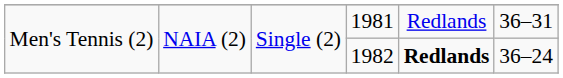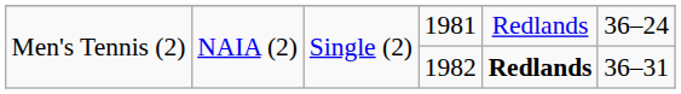1981 | column 6: 36–31 -> 36–24
1982 | column 6: 36–24 -> 36–31
